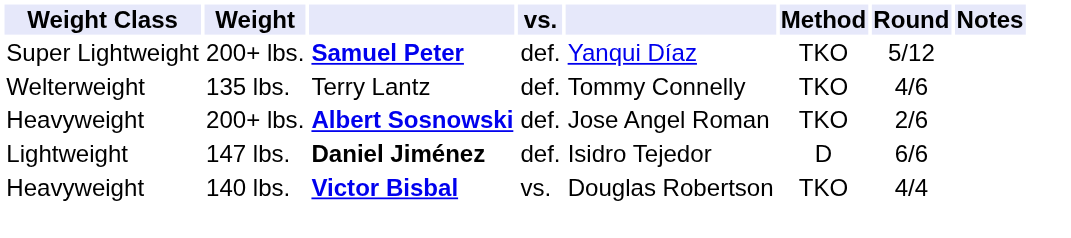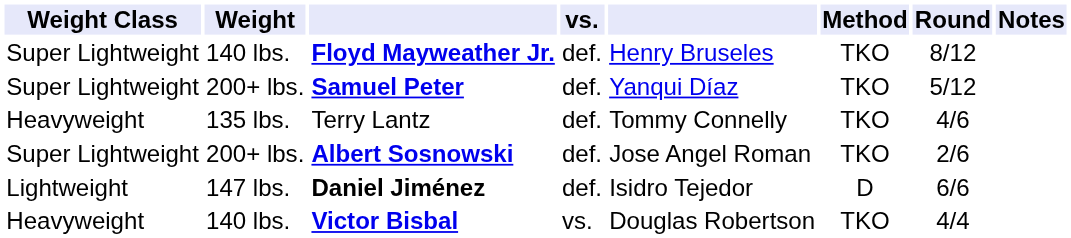+ row: Super Lightweight | 140 lbs. | Floyd Mayweather Jr. | def. | Henry Bruseles | TKO | 8/12
Terry Lantz | Weight Class: Welterweight -> Heavyweight
Albert Sosnowski | Weight Class: Heavyweight -> Super Lightweight
